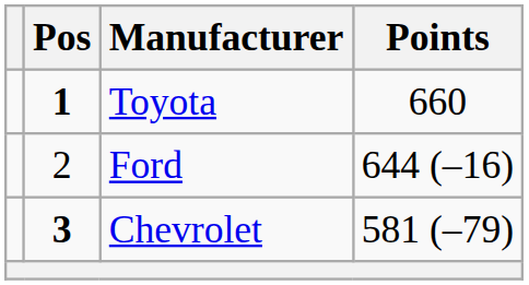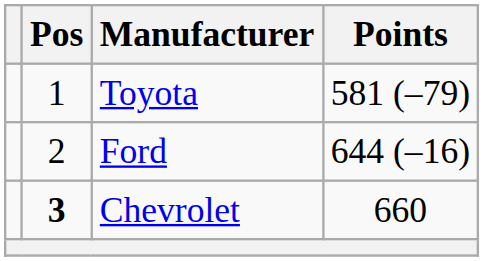Toyota | Pos: bold -> normal
Toyota | Points: 660 -> 581 (–79)
Chevrolet | Points: 581 (–79) -> 660
